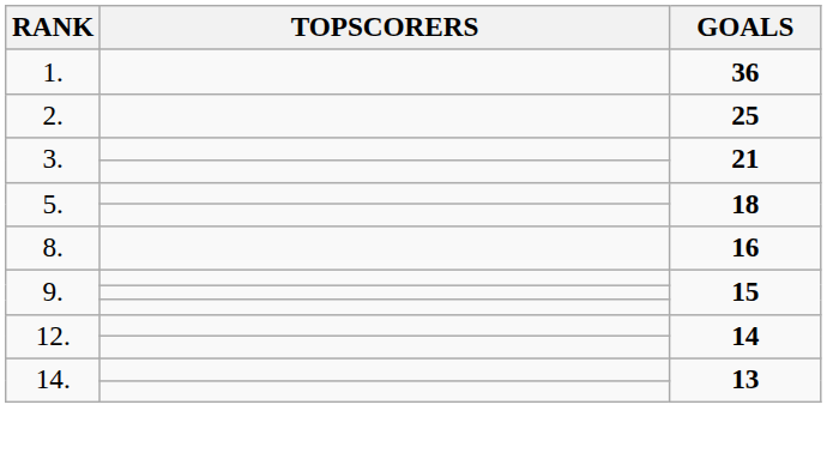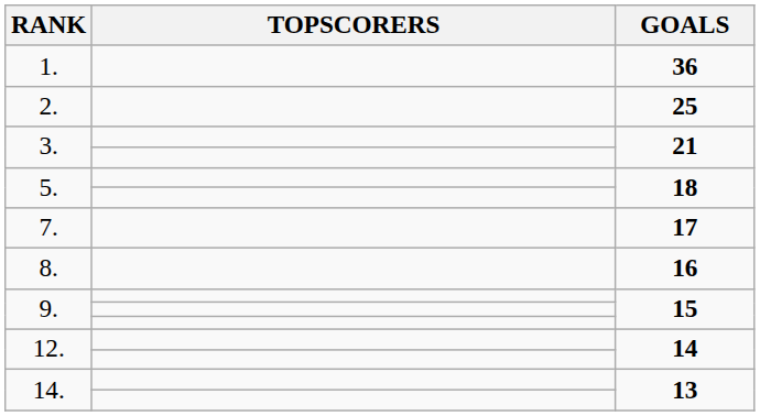+ row: 7. | 17
